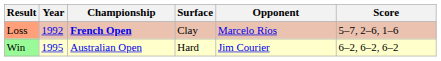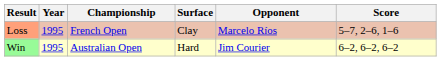Loss | Year: 1992 -> 1995
Loss | Championship: bold -> normal
